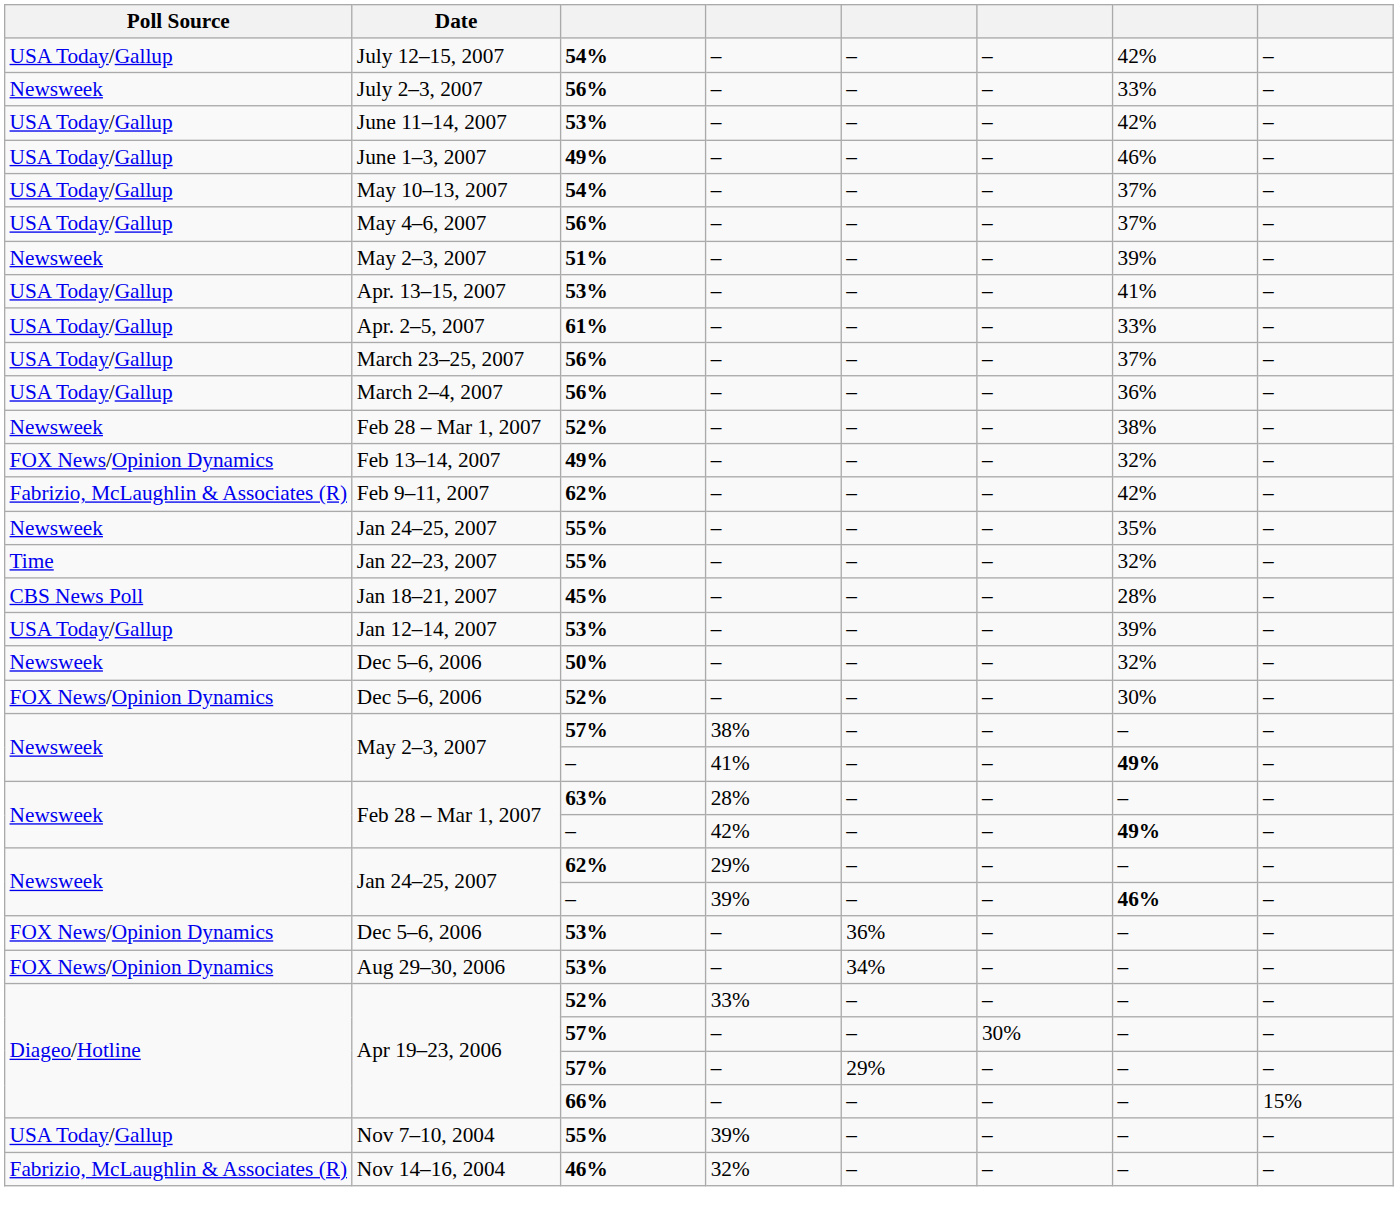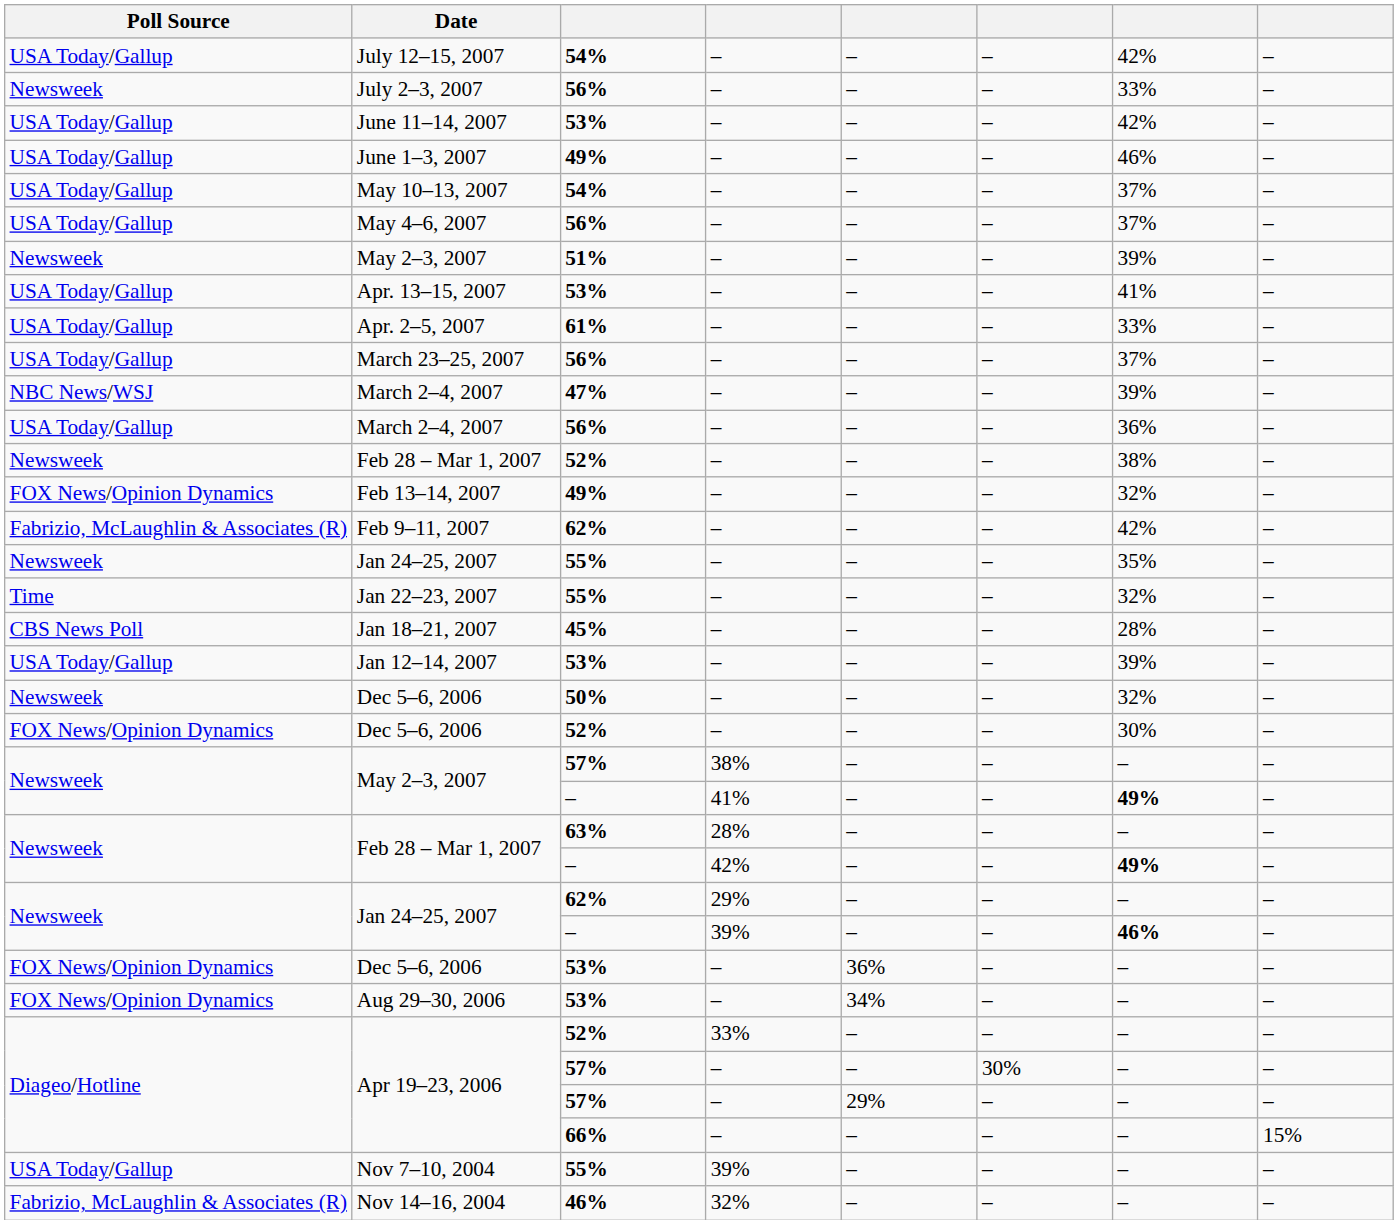+ row: NBC News/WSJ | March 2–4, 2007 | 47% | – | – | – | 39% | –
